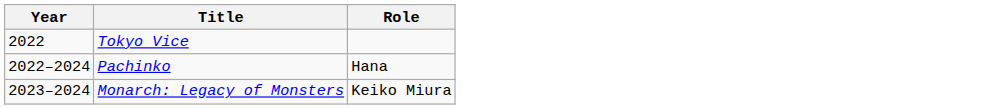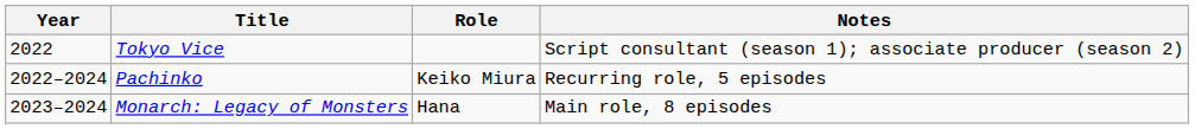+ column: Notes | Script consultant (season 1); associate producer (season 2) | Recurring role, 5 episodes | Main role, 8 episodes
Pachinko | Role: Hana -> Keiko Miura
Monarch: Legacy of Monsters | Role: Keiko Miura -> Hana
